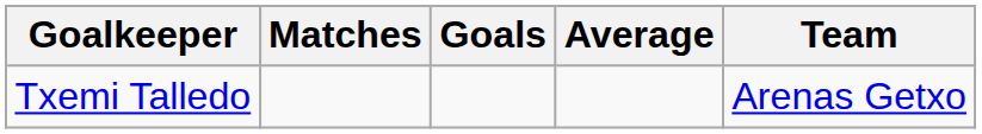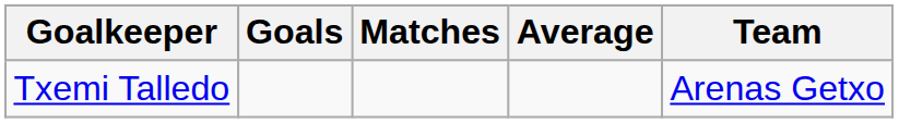columns swapped: Goals <-> Matches
